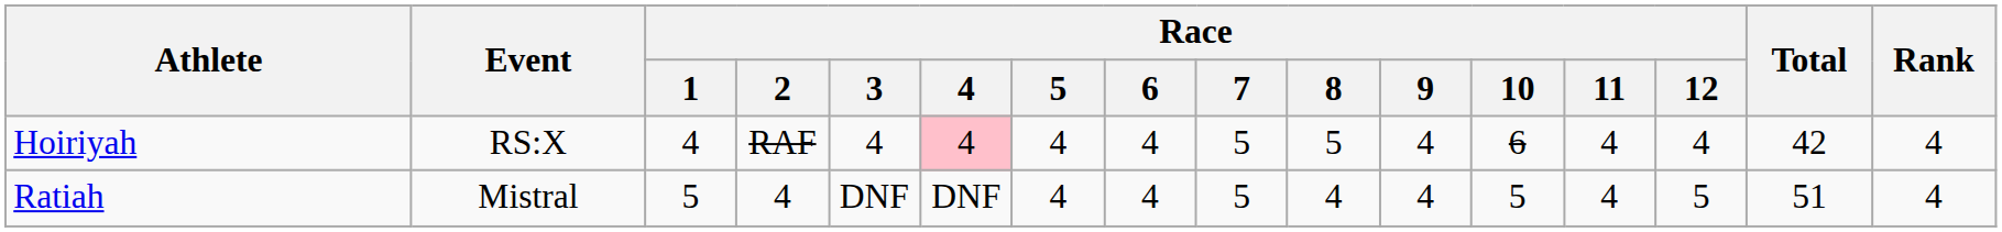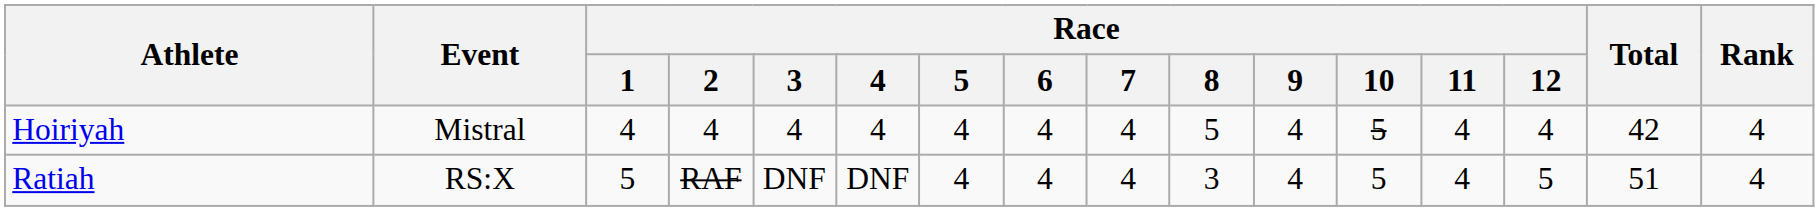Hoiriyah | Event: RS:X -> Mistral
Hoiriyah | Race / 2: RAF -> 4
Hoiriyah | Race / 4: pink background -> no background
Hoiriyah | Race / 7: 5 -> 4
Hoiriyah | Race / 10: 6 -> 5
Ratiah | Event: Mistral -> RS:X
Ratiah | Race / 2: 4 -> RAF
Ratiah | Race / 7: 5 -> 4
Ratiah | Race / 8: 4 -> 3
